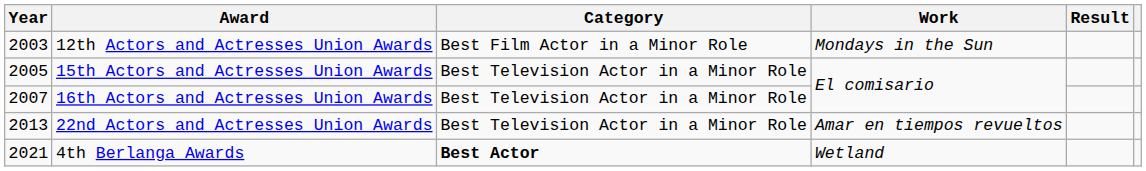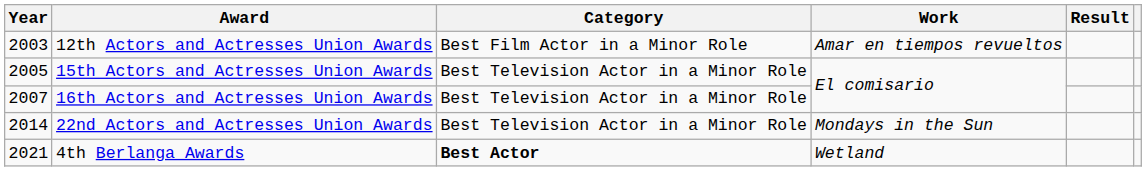12th Actors and Actresses Union Awards | Work: Mondays in the Sun -> Amar en tiempos revueltos
22nd Actors and Actresses Union Awards | Year: 2013 -> 2014
22nd Actors and Actresses Union Awards | Work: Amar en tiempos revueltos -> Mondays in the Sun
